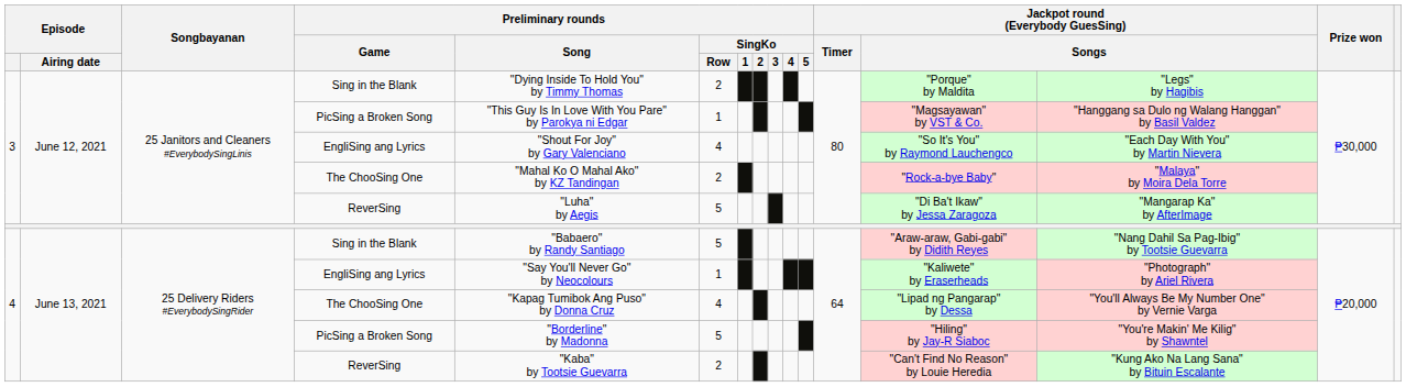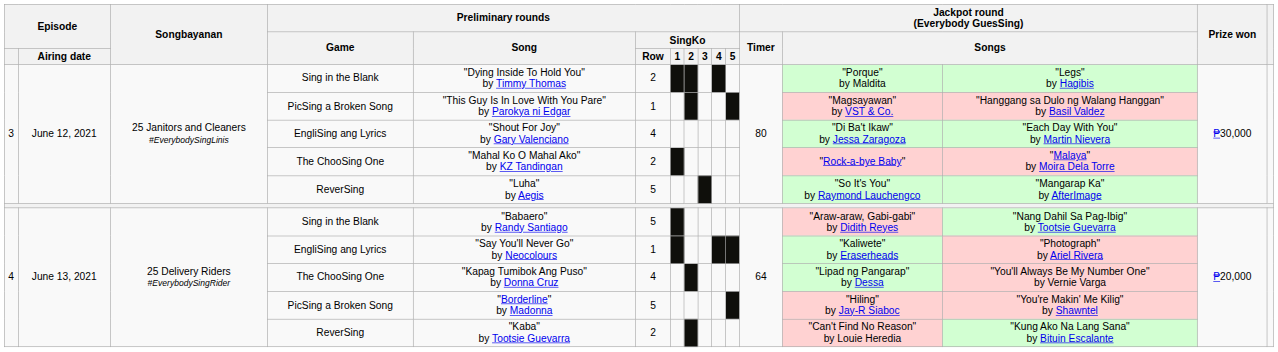3 / EngliSing ang Lyrics | column 13: "So It's You" by Raymond Lauchengco -> "Di Ba't Ikaw" by Jessa Zaragoza
3 / ReverSing | column 13: "Di Ba't Ikaw" by Jessa Zaragoza -> "So It's You" by Raymond Lauchengco
